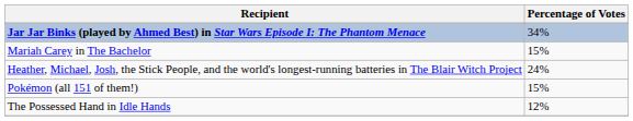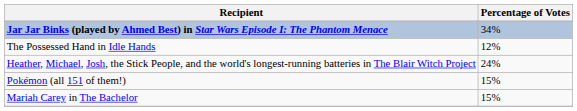rows swapped: Mariah Carey in The Bachelor <-> The Possessed Hand in Idle Hands
